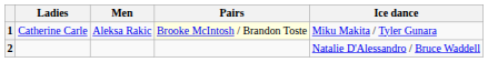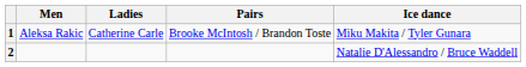columns swapped: Men <-> Ladies
1 | Pairs: lightyellow background -> no background
